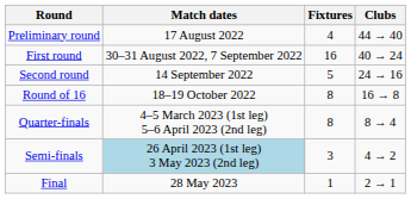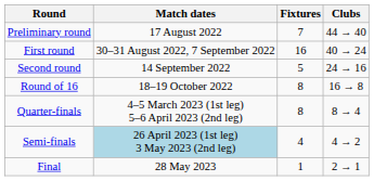Preliminary round | Fixtures: 4 -> 7
Semi-finals | Fixtures: 3 -> 4
